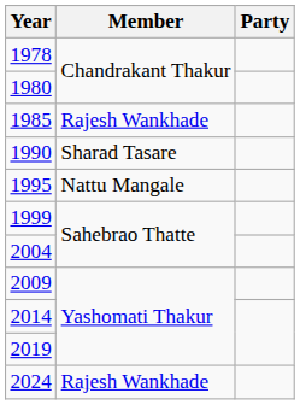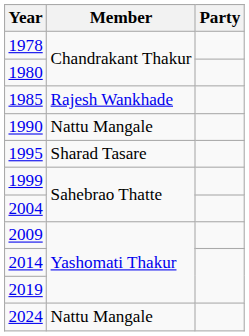1990 | Member: Sharad Tasare -> Nattu Mangale
1995 | Member: Nattu Mangale -> Sharad Tasare
2024 | Member: Rajesh Wankhade -> Nattu Mangale
